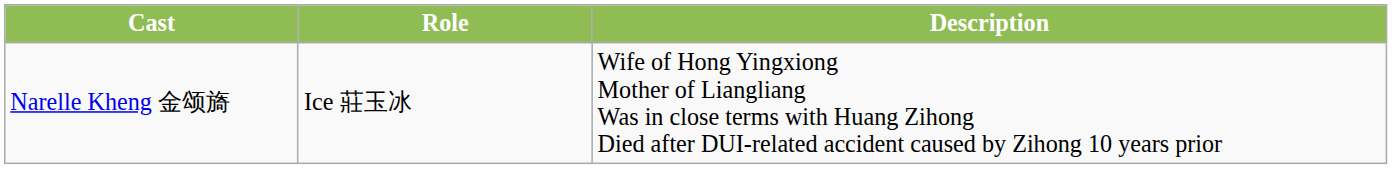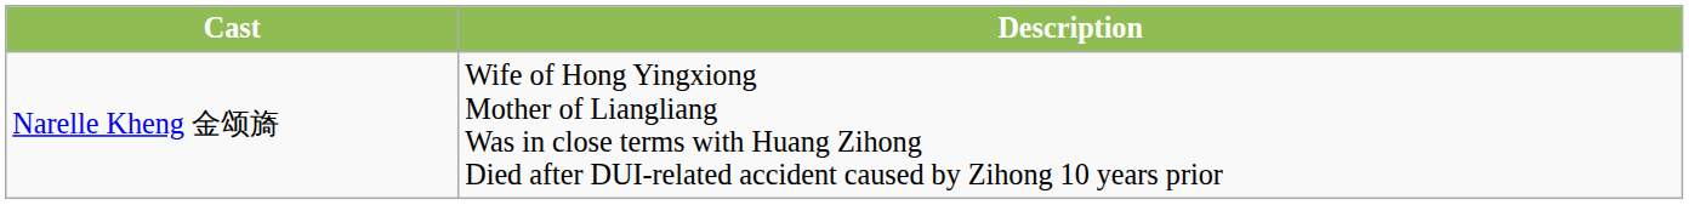- column: Role | Ice 莊玉冰
